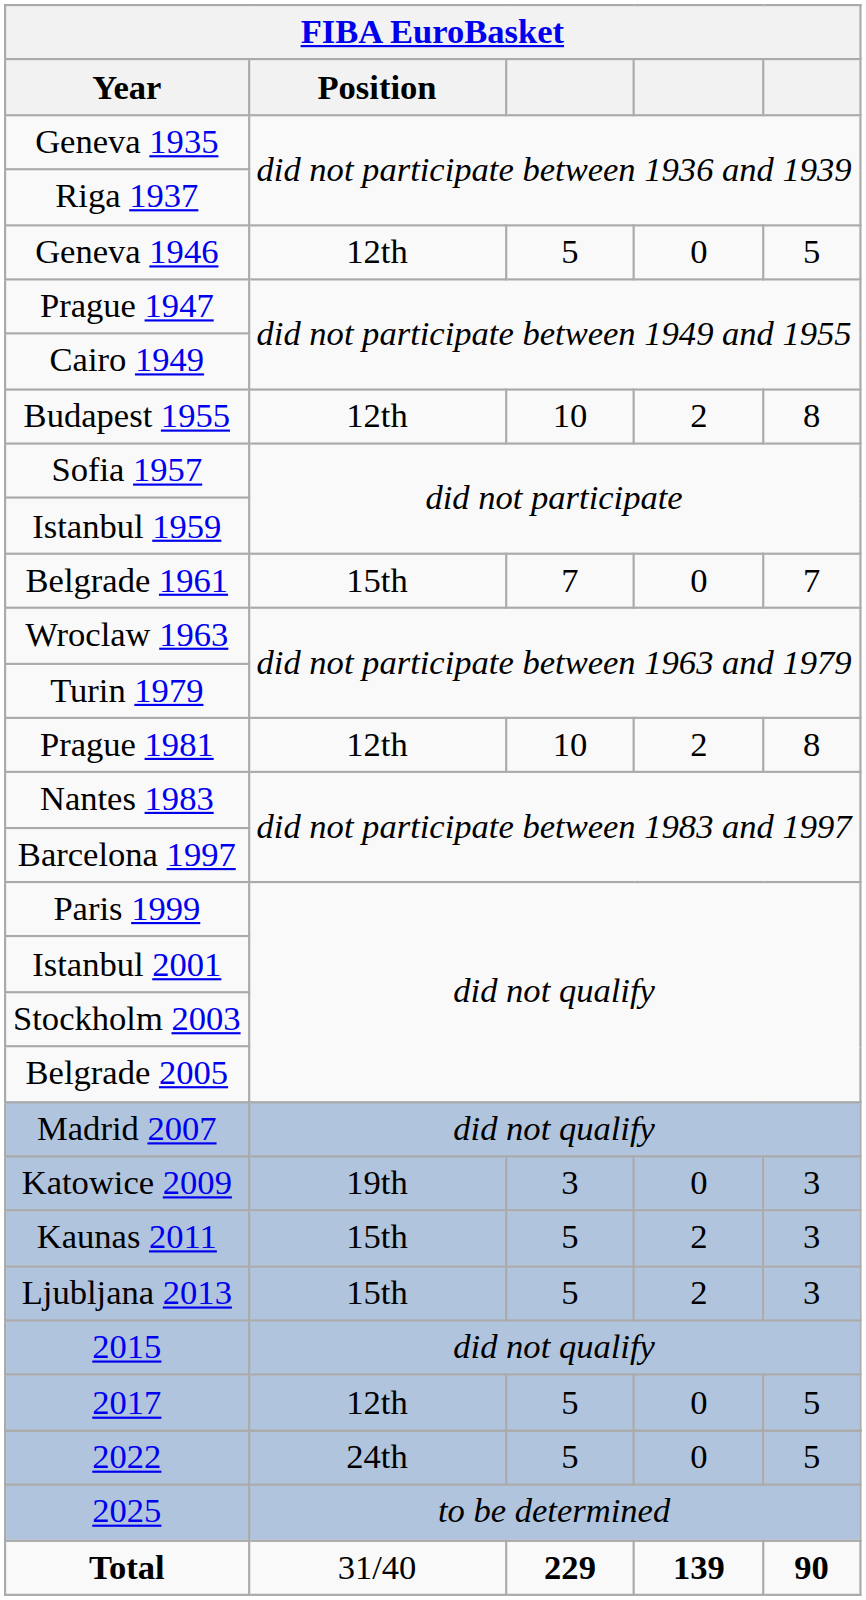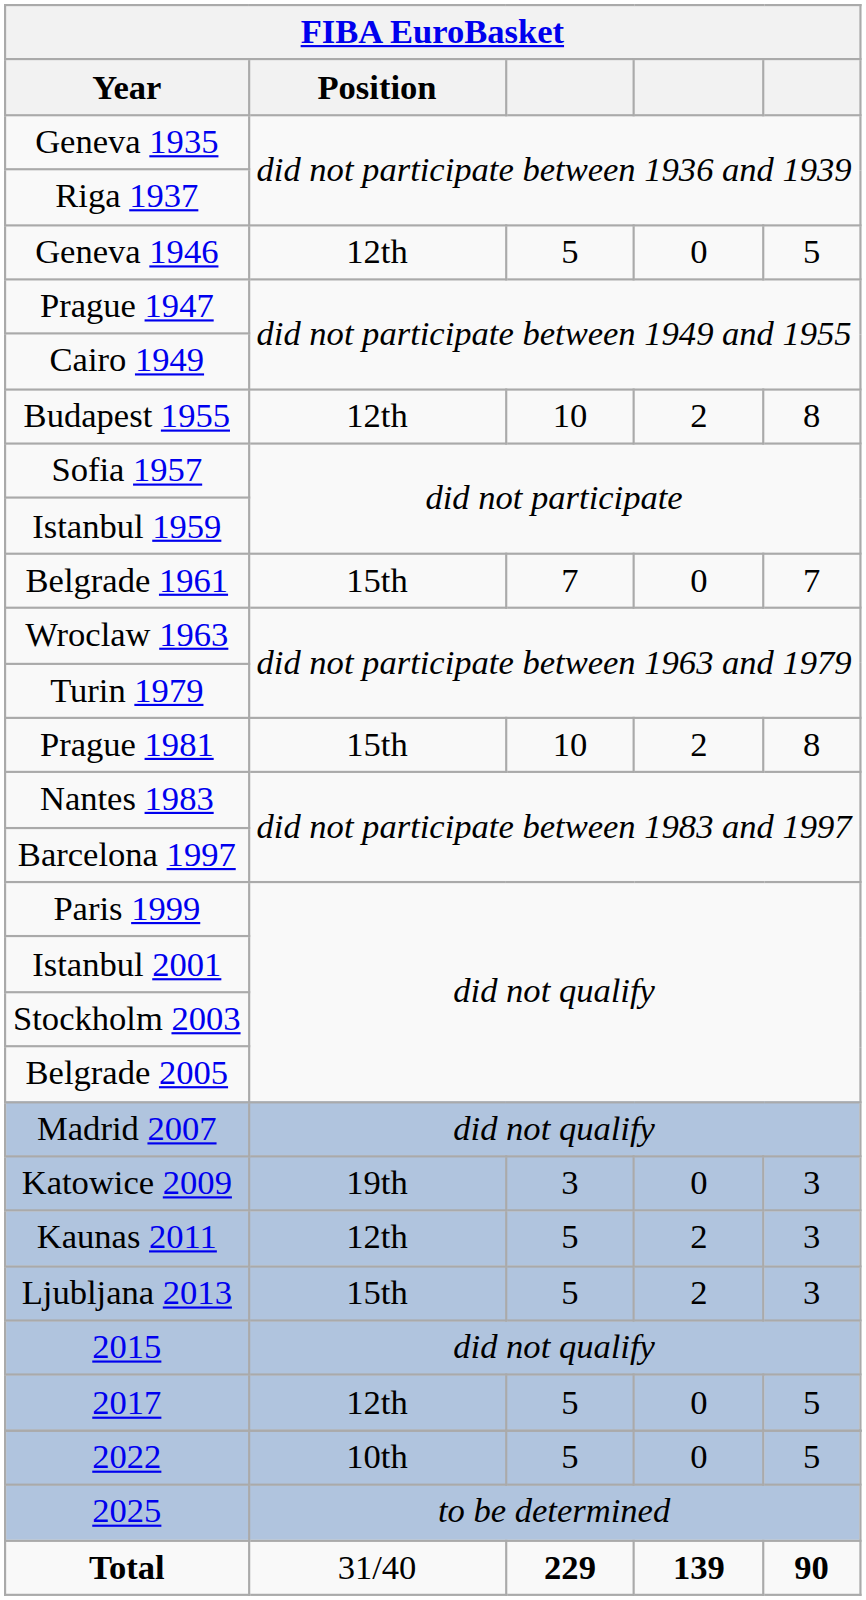Prague 1981 | Position: 12th -> 15th
Kaunas 2011 | Position: 15th -> 12th
2022 | Position: 24th -> 10th
